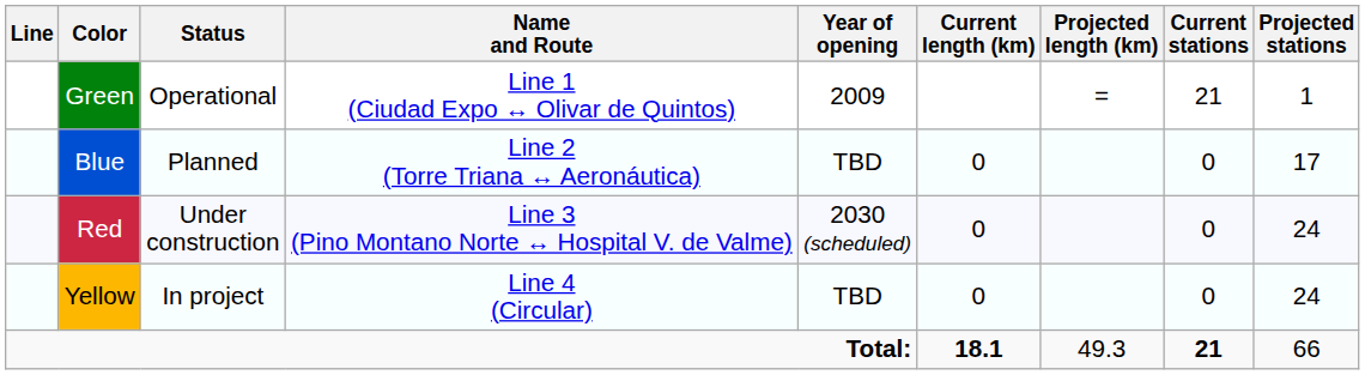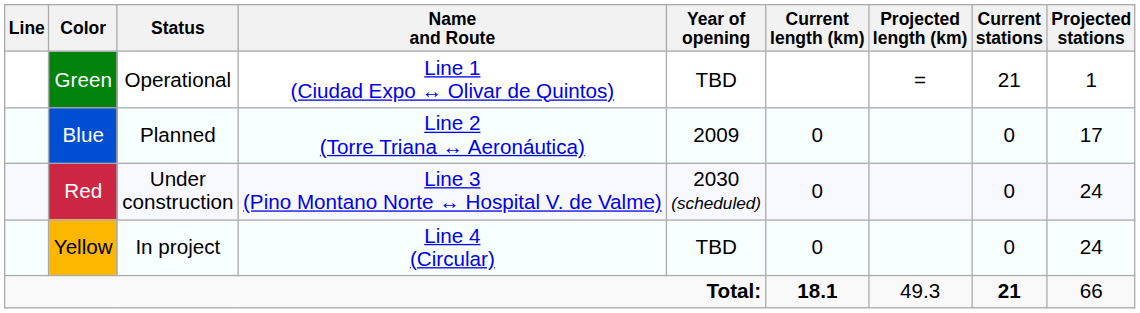Green | Year of opening: 2009 -> TBD
Blue | Year of opening: TBD -> 2009
